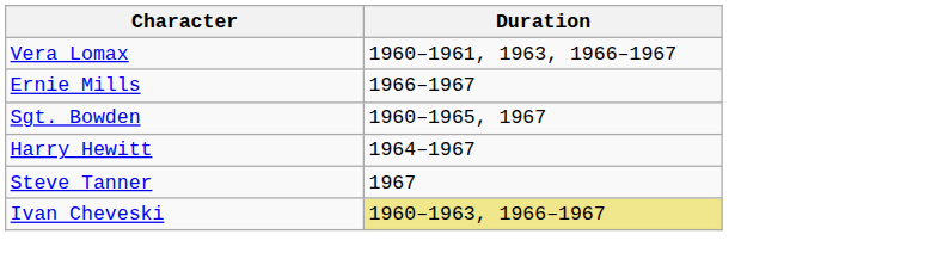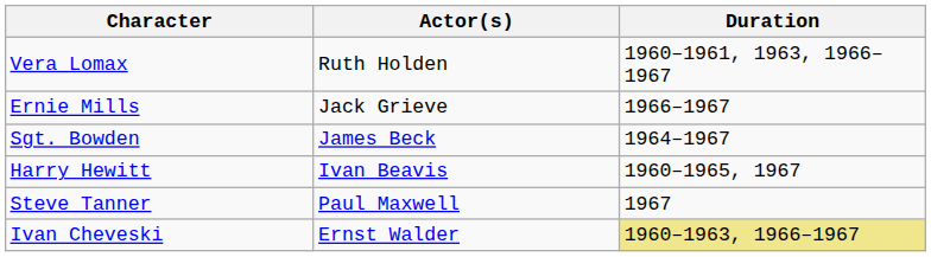+ column: Actor(s) | Ruth Holden | Jack Grieve | James Beck | Ivan Beavis | Paul Maxwell | Ernst Walder
Sgt. Bowden | Duration: 1960–1965, 1967 -> 1964–1967
Harry Hewitt | Duration: 1964–1967 -> 1960–1965, 1967
